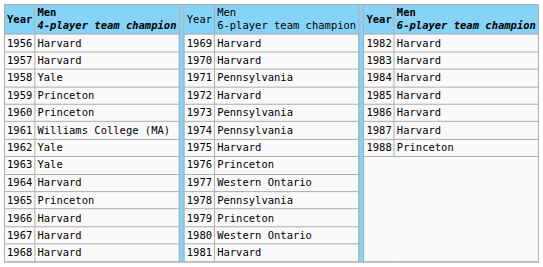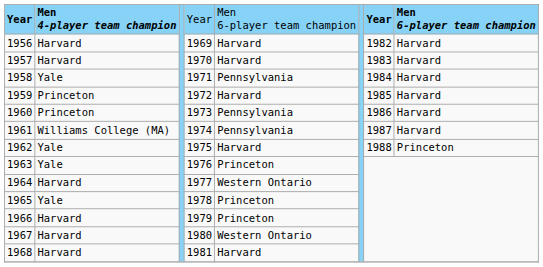1965 | column 2: Princeton -> Yale
1965 | column 5: Pennsylvania -> Princeton
